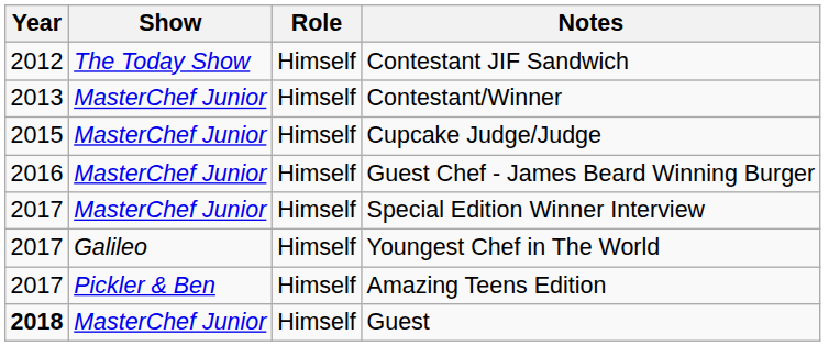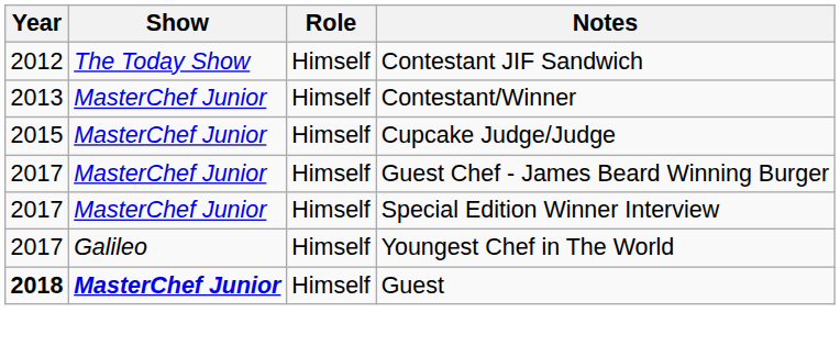Guest Chef - James Beard Winning Burger | Year: 2016 -> 2017
- row: 2017 | Pickler & Ben | Himself | Amazing Teens Edition
Guest | Show: normal -> bold
